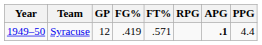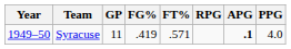Syracuse | GP: 12 -> 11
Syracuse | PPG: 4.4 -> 4.0
